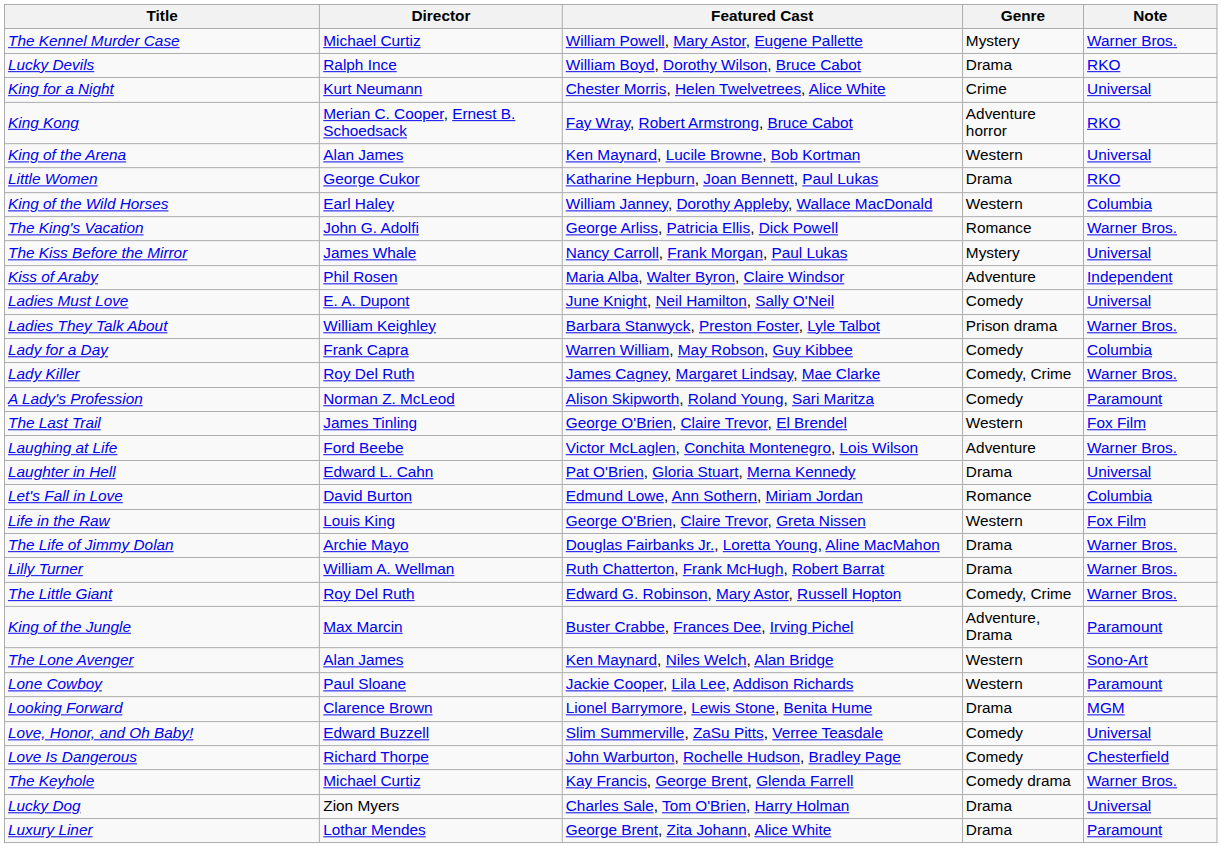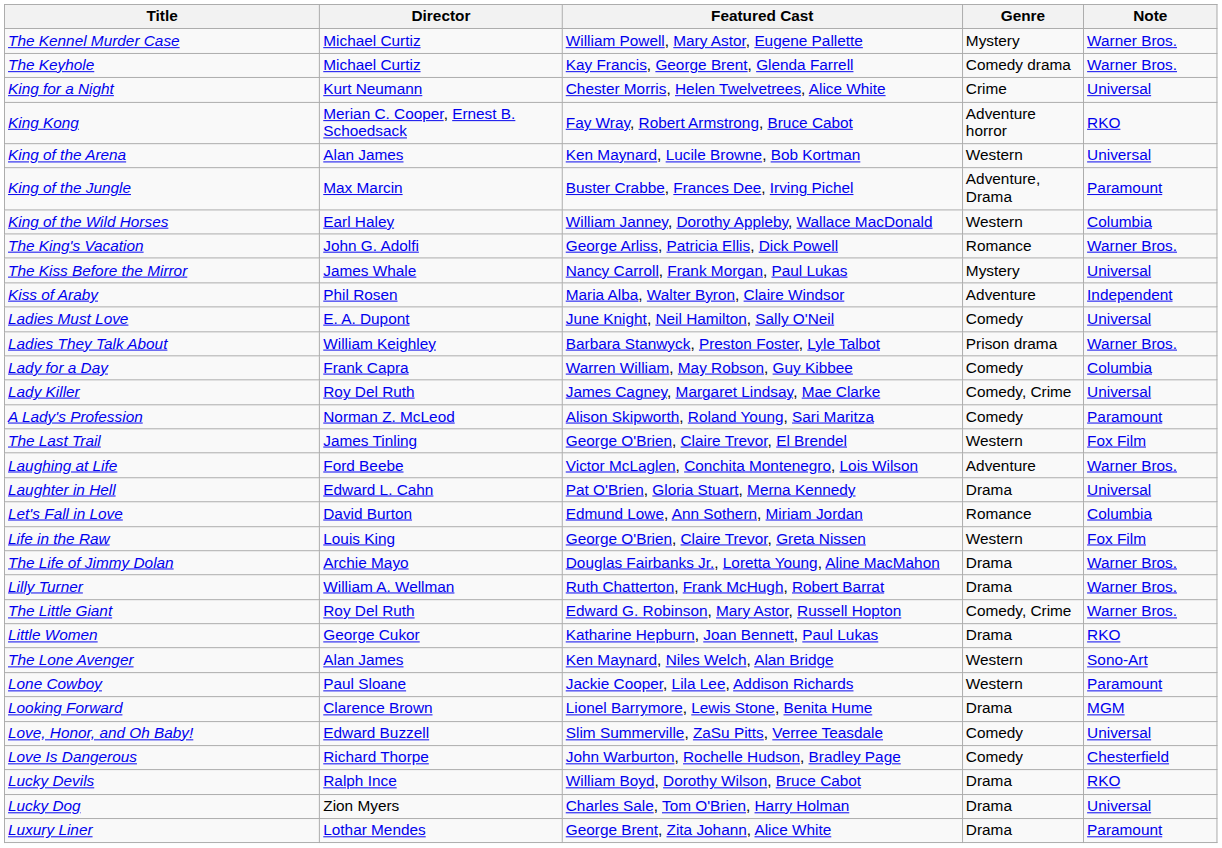rows swapped: The Keyhole <-> Lucky Devils
rows swapped: King of the Jungle <-> Little Women
Lady Killer | Note: Warner Bros. -> Universal
